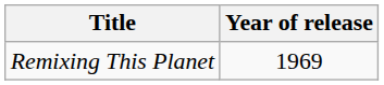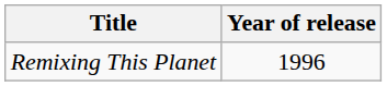Remixing This Planet | Year of release: 1969 -> 1996
